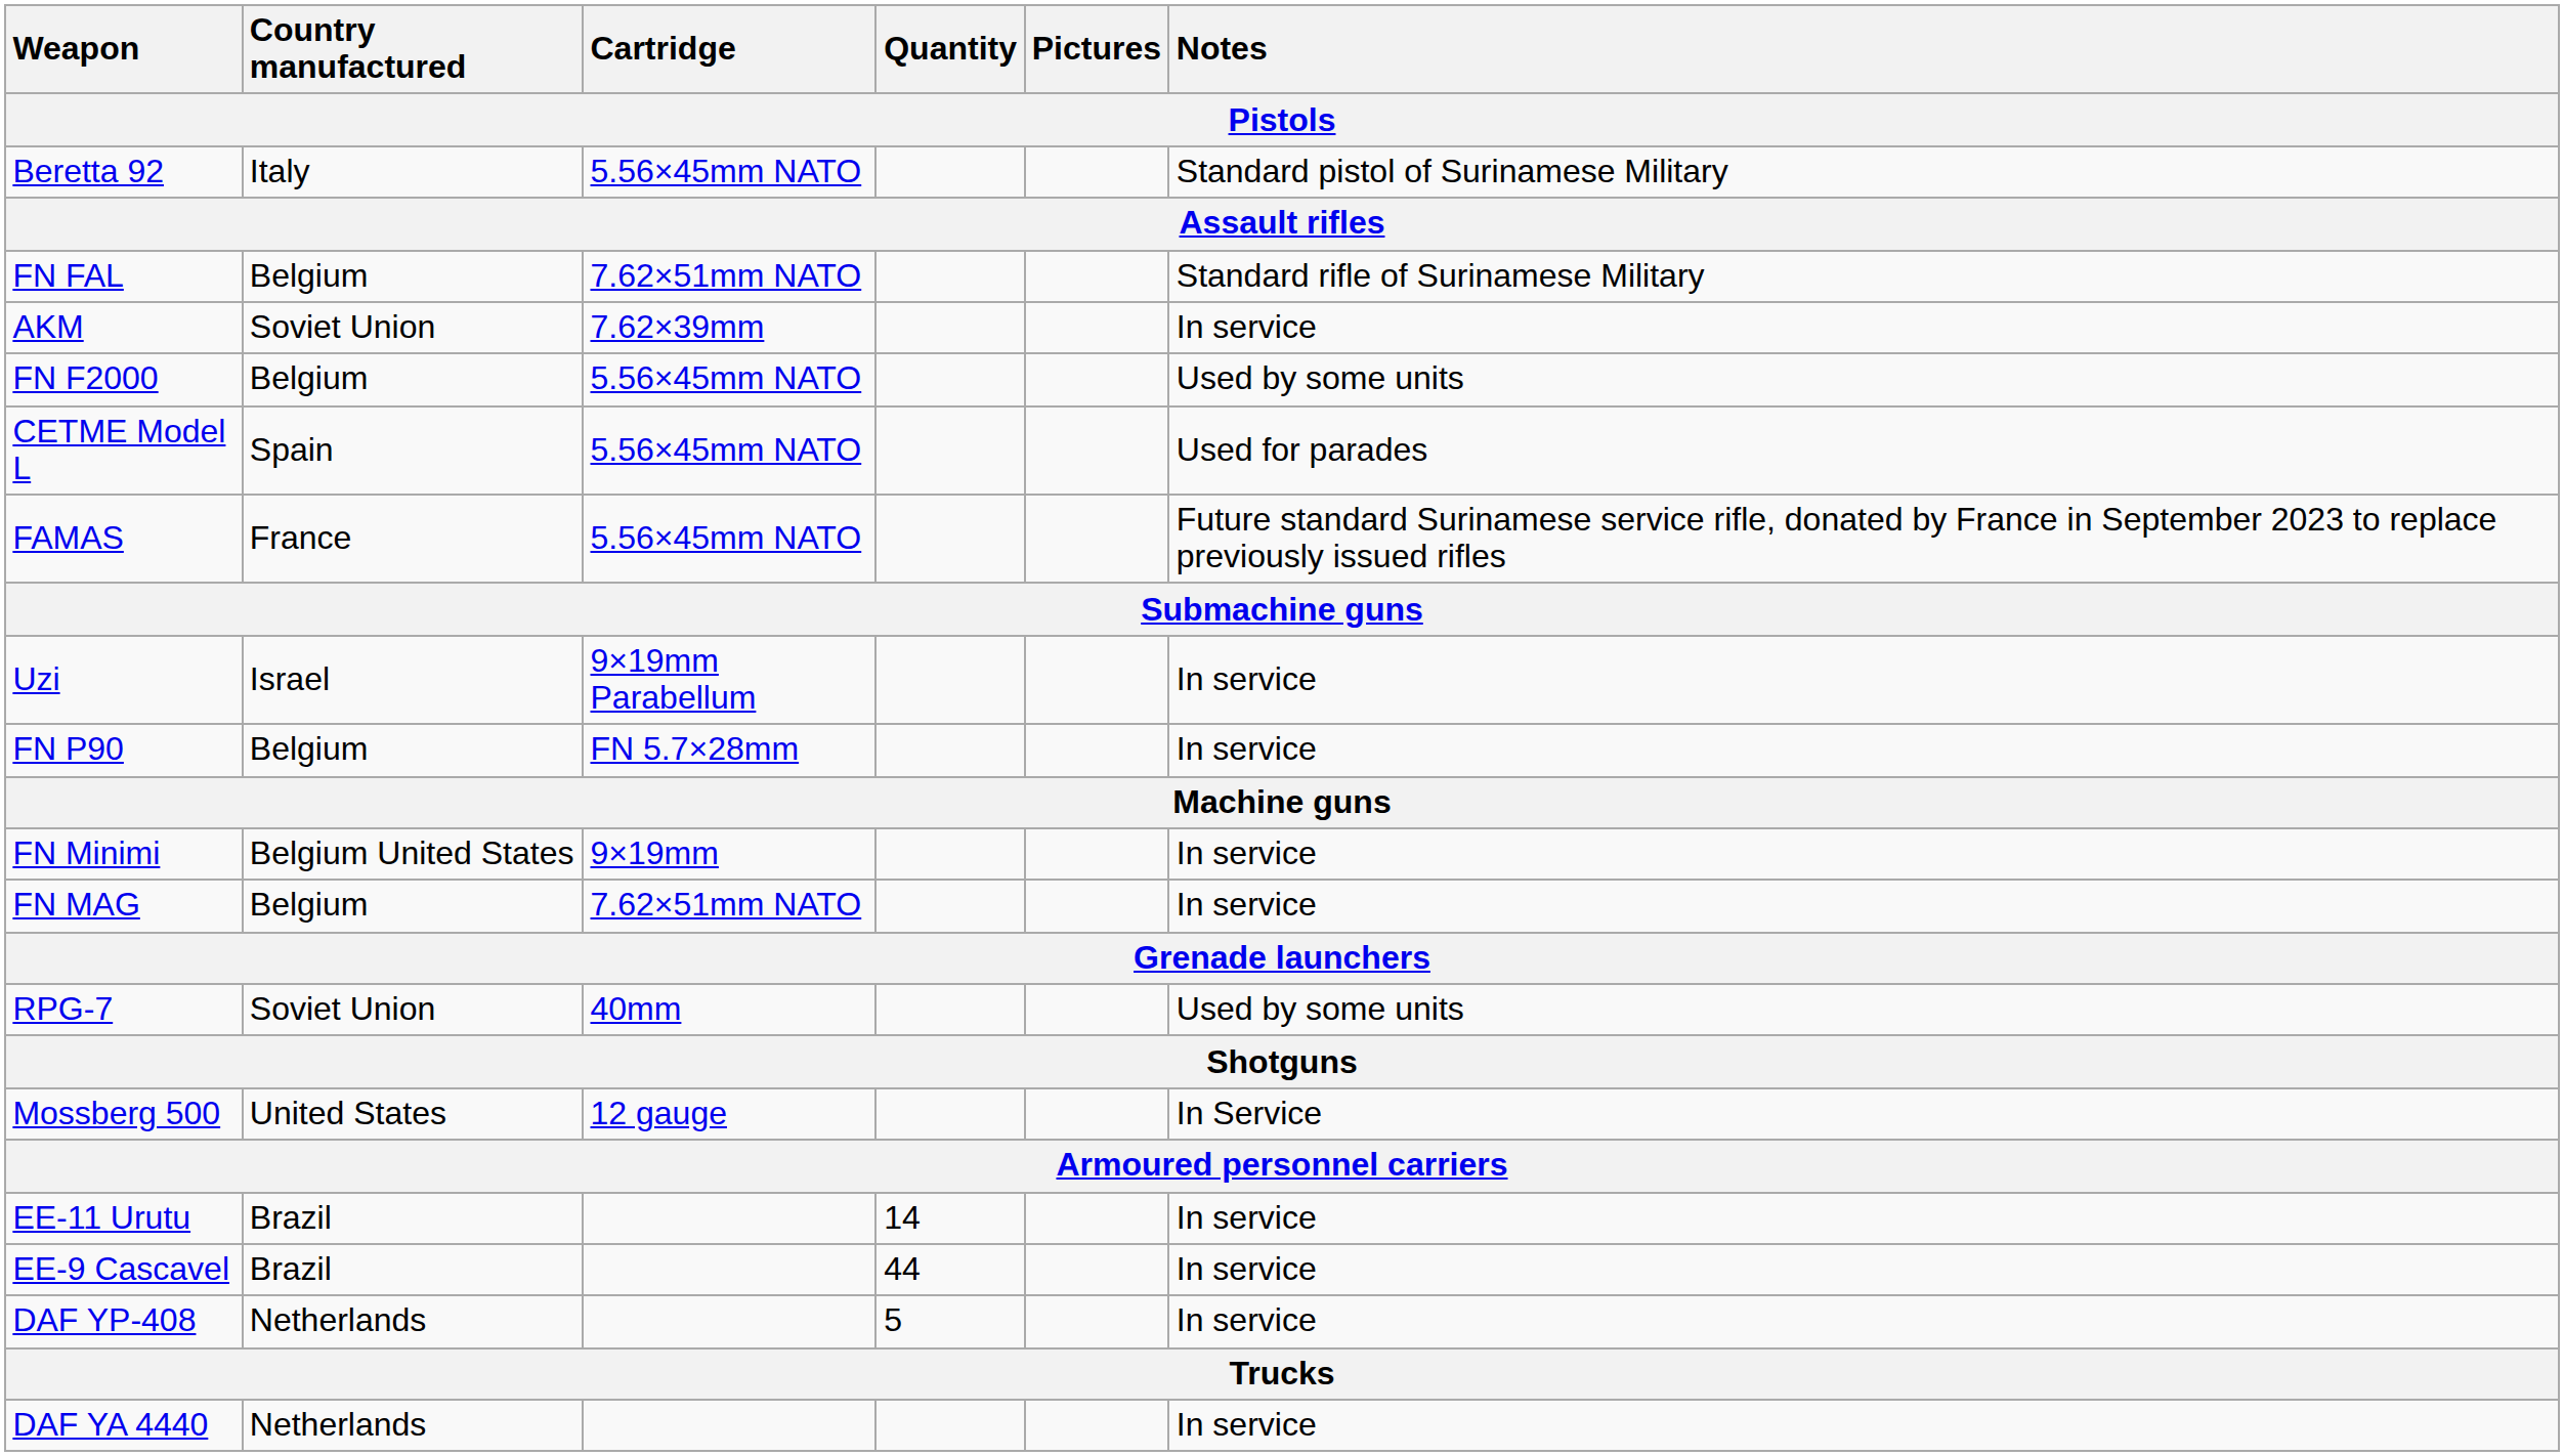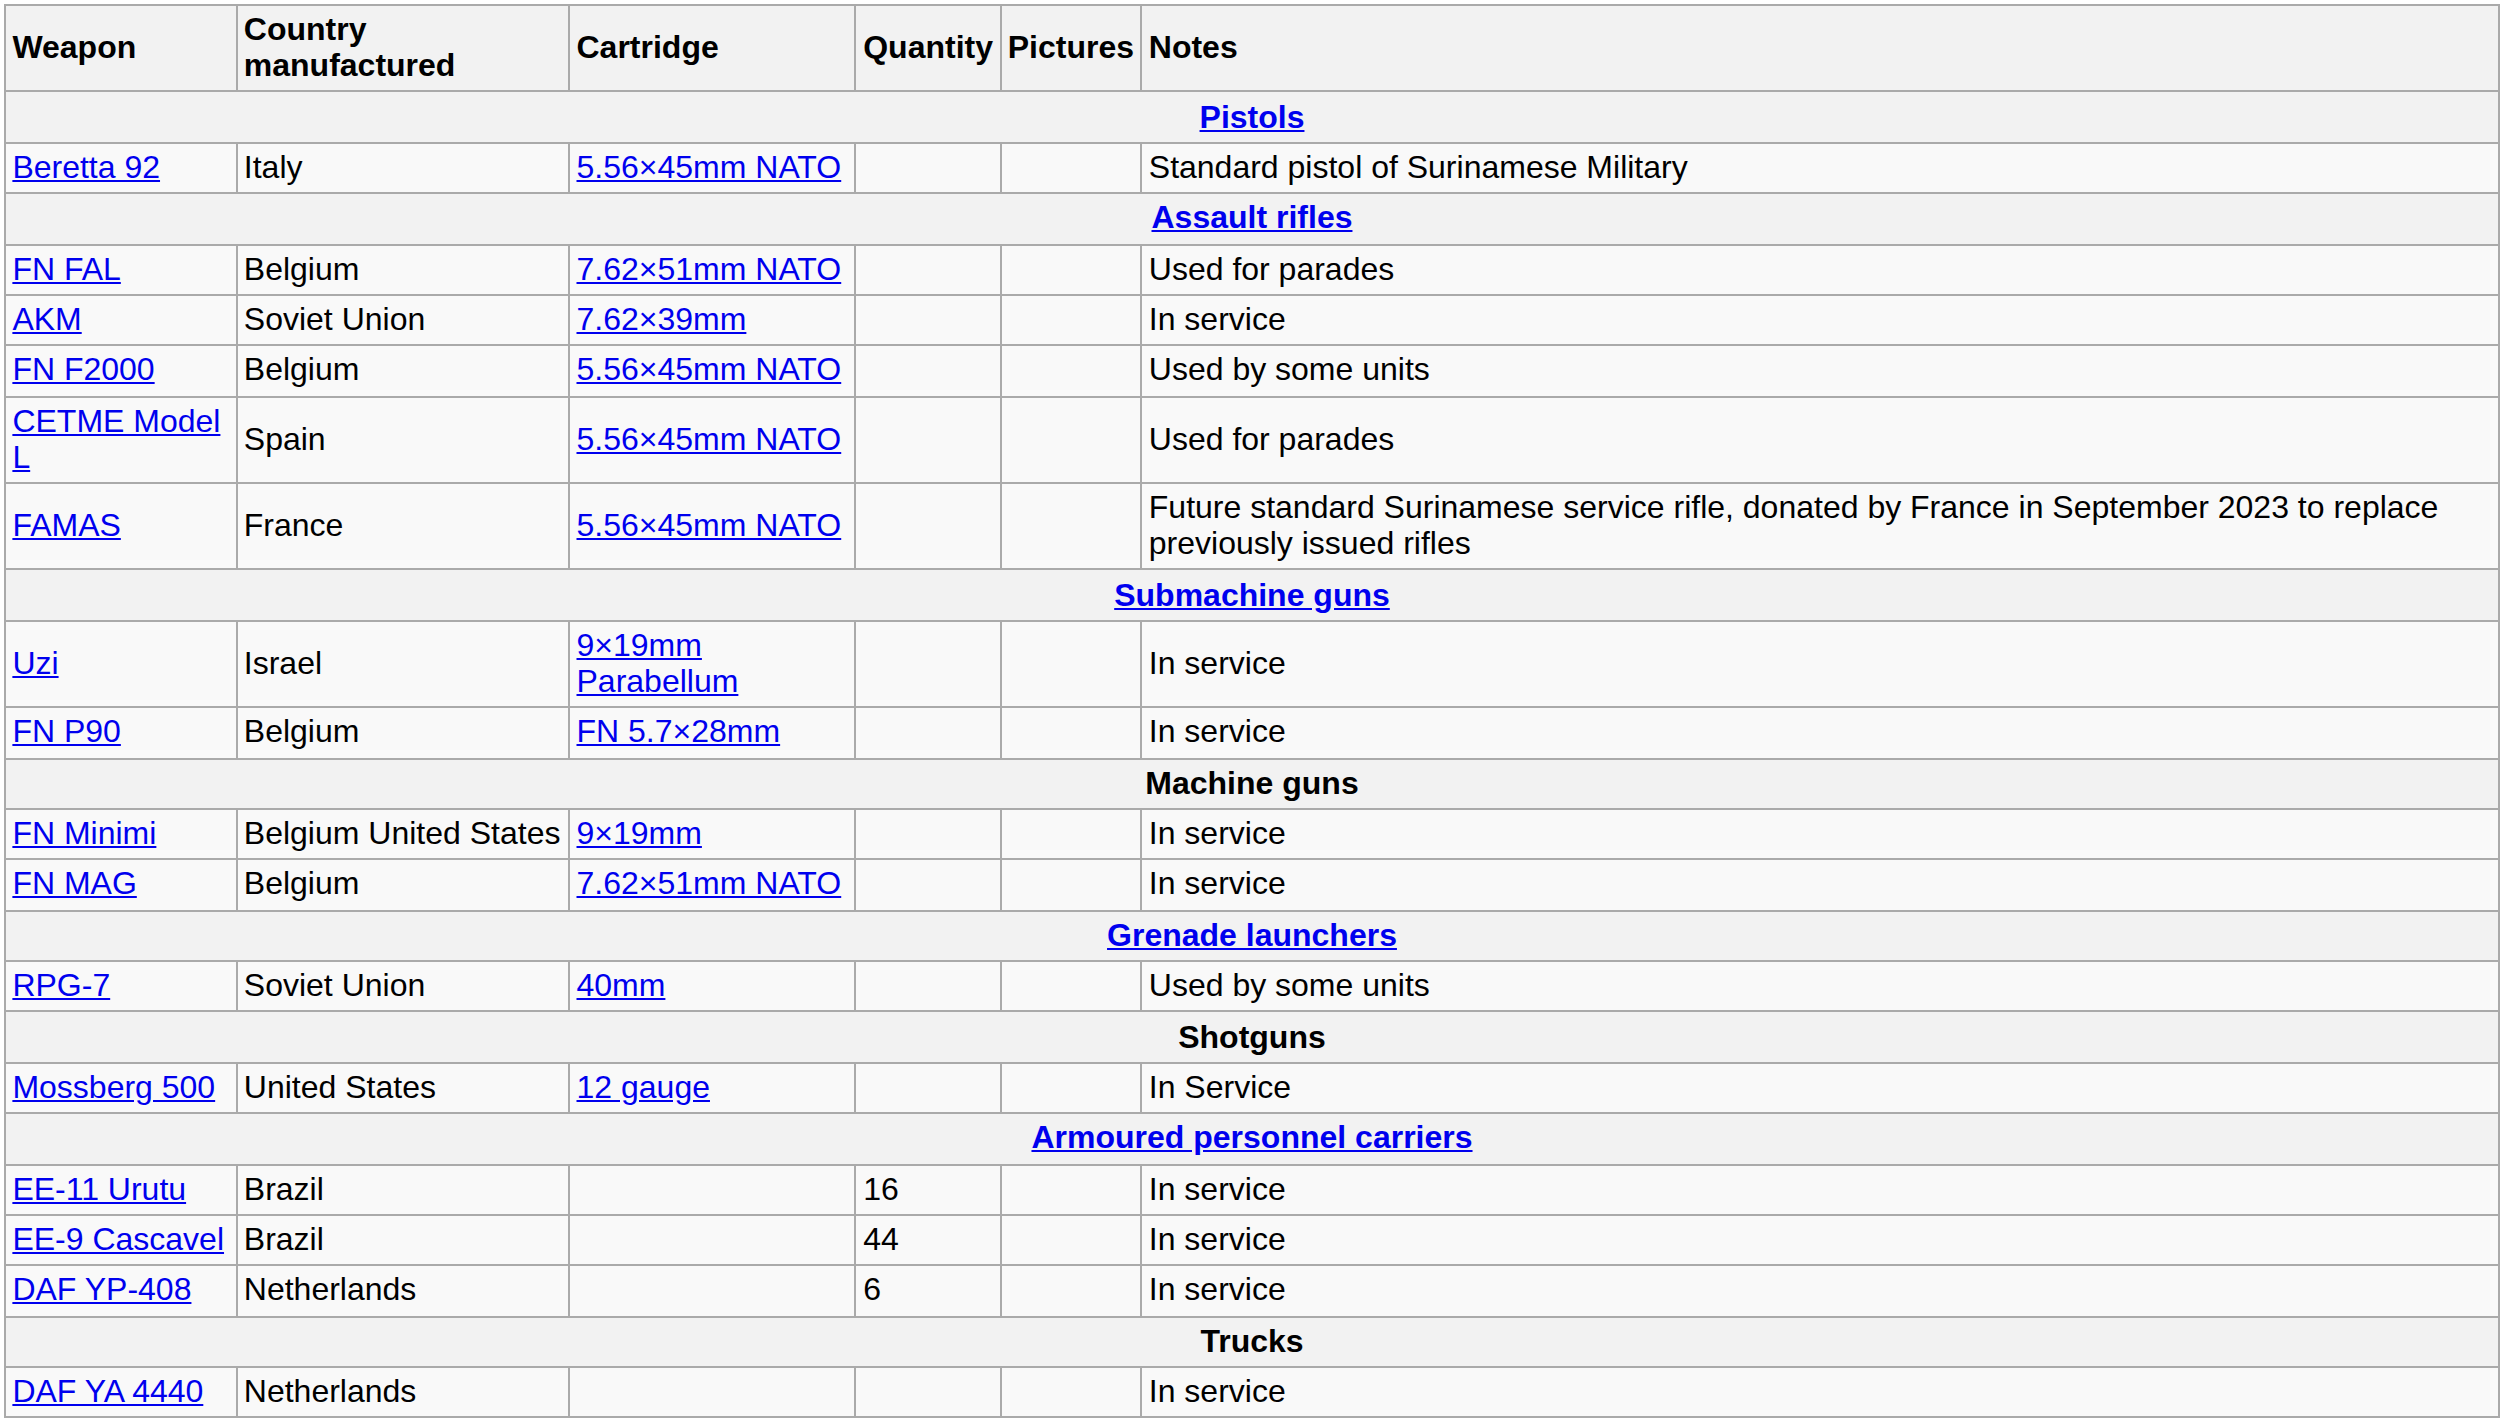FN FAL | Notes: Standard rifle of Surinamese Military -> Used for parades
EE-11 Urutu | Quantity: 14 -> 16
DAF YP-408 | Quantity: 5 -> 6
